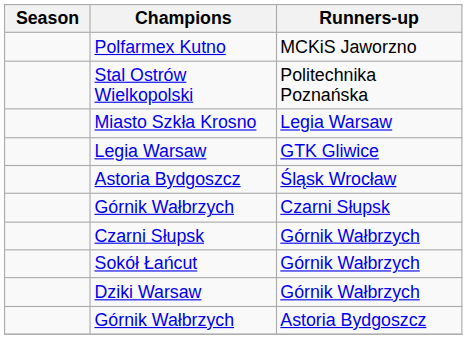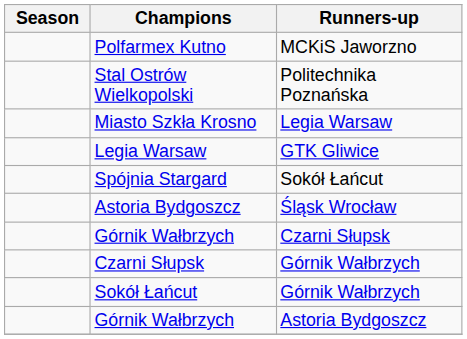+ row: Spójnia Stargard | Sokół Łańcut
- row: Dziki Warsaw | Górnik Wałbrzych
